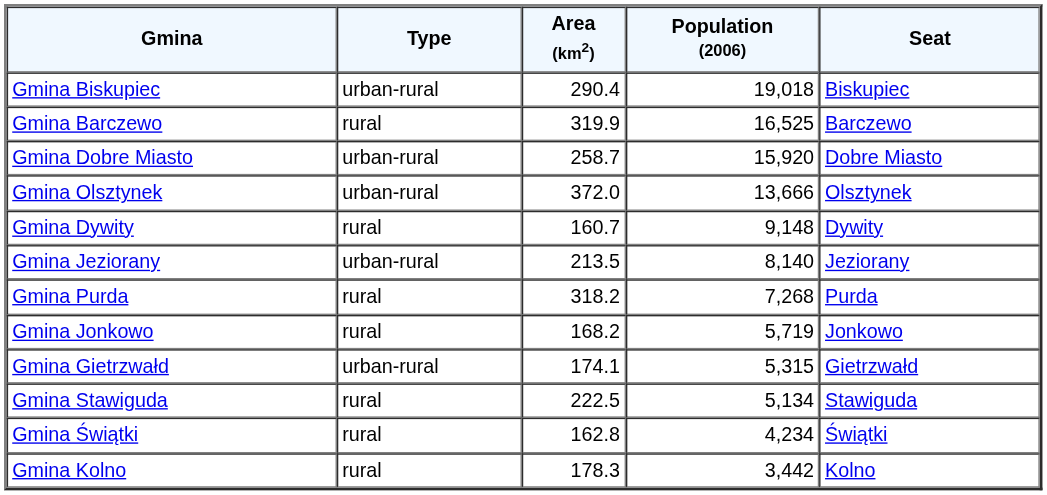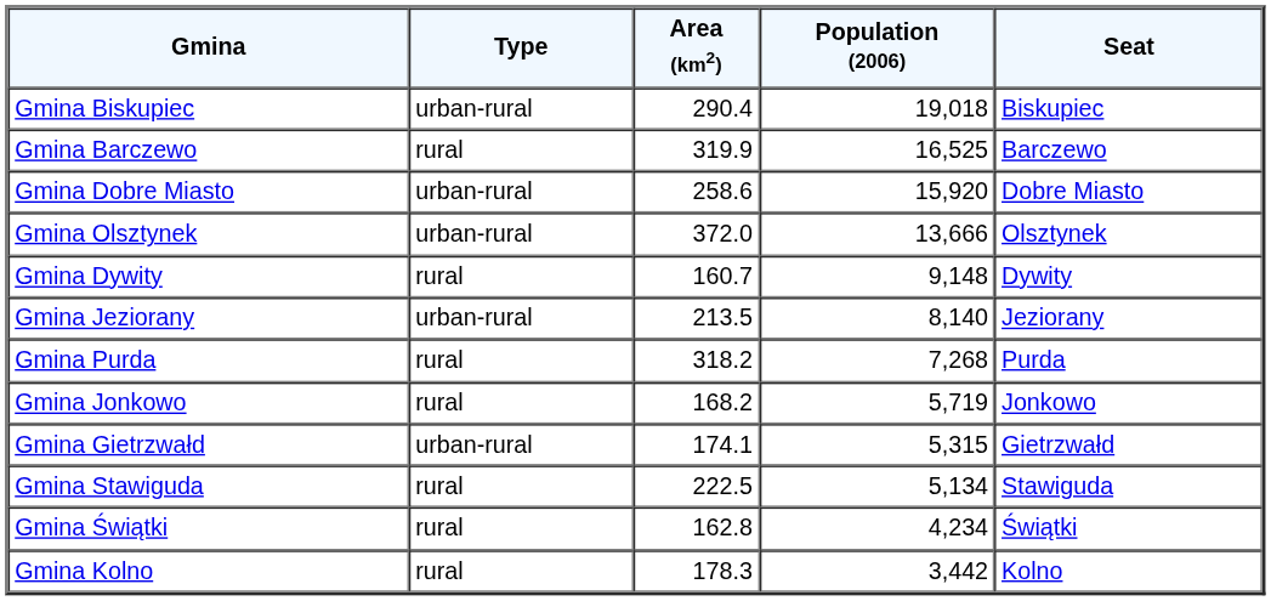Gmina Dobre Miasto | Area (km2): 258.7 -> 258.6
